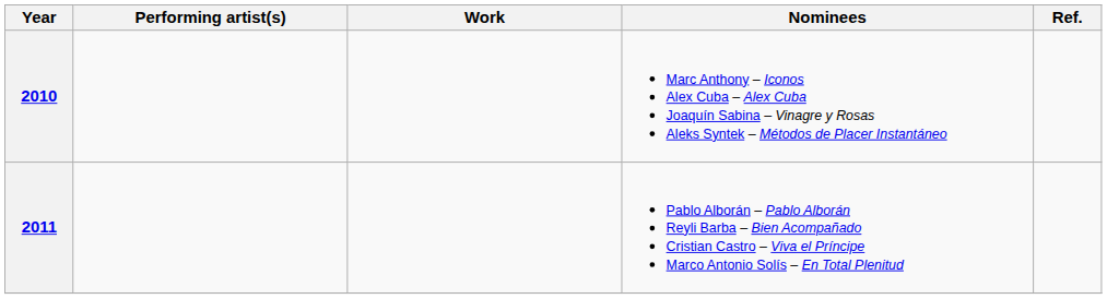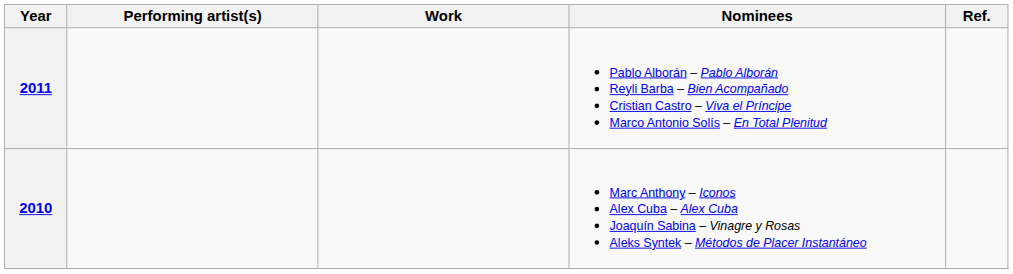rows swapped: 2010 <-> 2011
